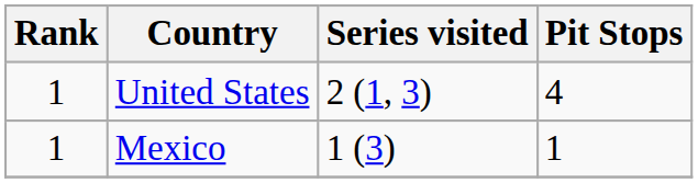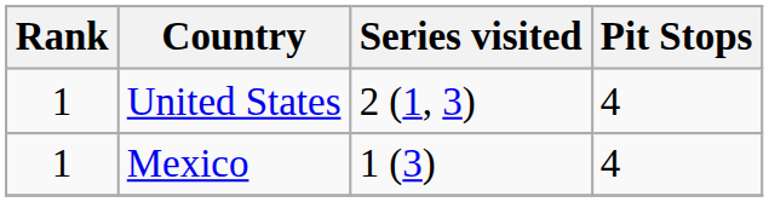Mexico | Pit Stops: 1 -> 4
